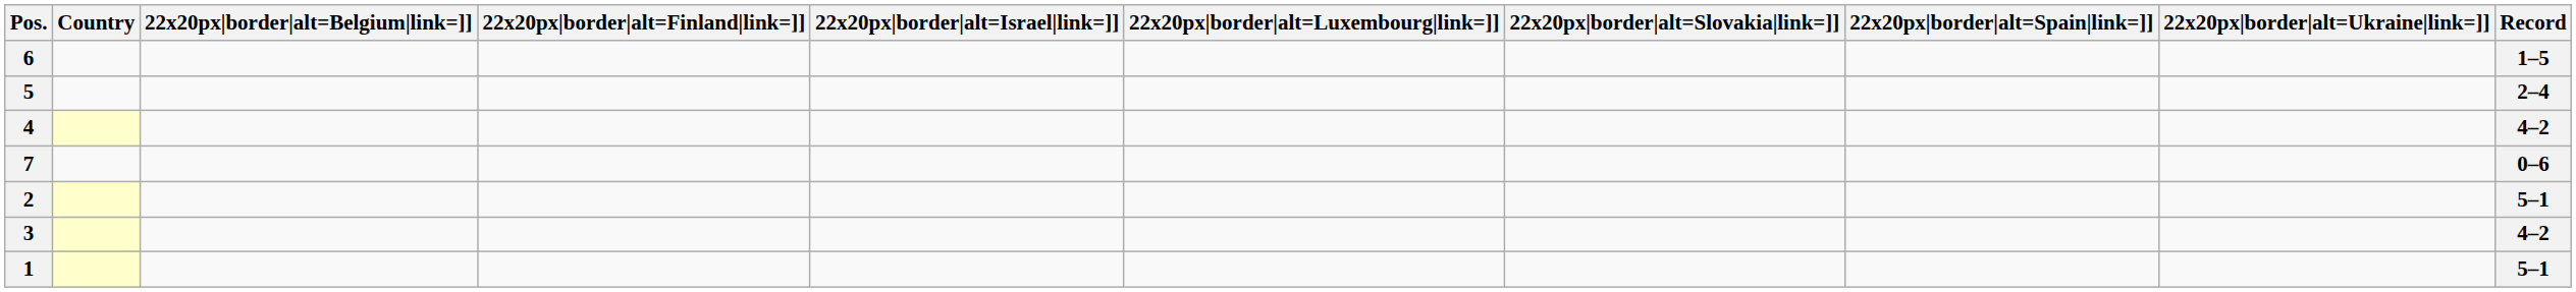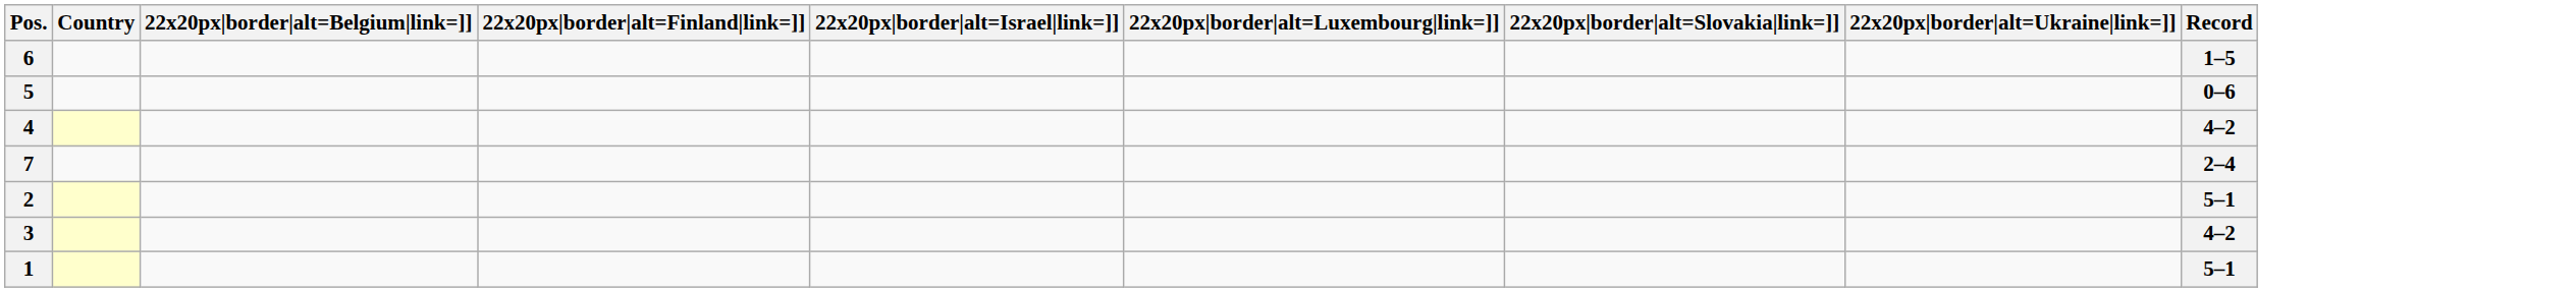- column: 22x20px|border|alt=Spain|link=]]
5 | Record: 2–4 -> 0–6
7 | Record: 0–6 -> 2–4
